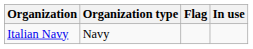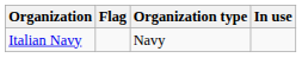columns swapped: Organization type <-> Flag
